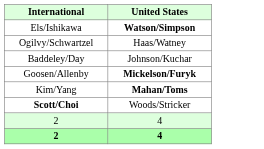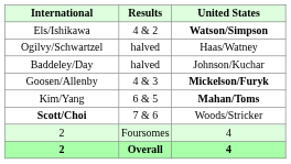+ column: Results | 4 & 2 | halved | halved | 4 & 3 | 6 & 5 | 7 & 6 | Foursomes | Overall
